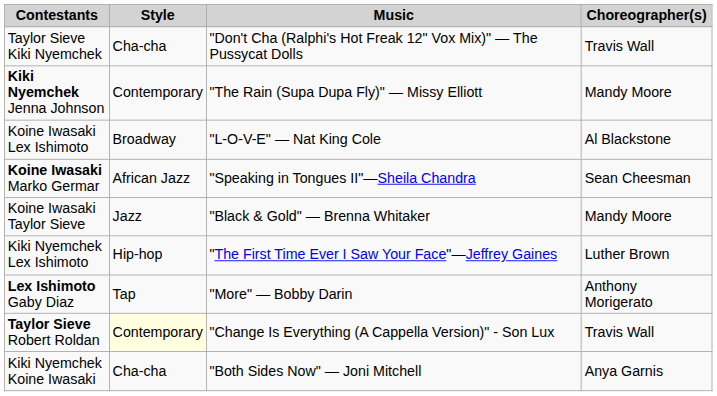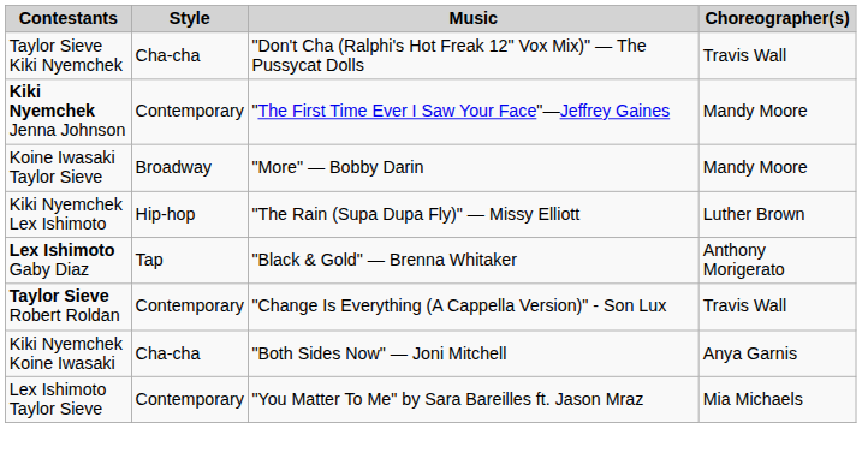Kiki Nyemchek Jenna Johnson | Music: "The Rain (Supa Dupa Fly)" — Missy Elliott -> "The First Time Ever I Saw Your Face"—Jeffrey Gaines
- row: Koine Iwasaki Lex Ishimoto | Broadway | "L-O-V-E" — Nat King Cole | Al Blackstone
- row: Koine Iwasaki Marko Germar | African Jazz | "Speaking in Tongues II"—Sheila Chandra | Sean Cheesman
Koine Iwasaki Taylor Sieve | Style: Jazz -> Broadway
Koine Iwasaki Taylor Sieve | Music: "Black & Gold" — Brenna Whitaker -> "More" — Bobby Darin
Kiki Nyemchek Lex Ishimoto | Music: "The First Time Ever I Saw Your Face"—Jeffrey Gaines -> "The Rain (Supa Dupa Fly)" — Missy Elliott
Lex Ishimoto Gaby Diaz | Music: "More" — Bobby Darin -> "Black & Gold" — Brenna Whitaker
Taylor Sieve Robert Roldan | Style: lightyellow background -> no background
+ row: Lex Ishimoto Taylor Sieve | Contemporary | "You Matter To Me" by Sara Bareilles ft. Jason Mraz | Mia Michaels
